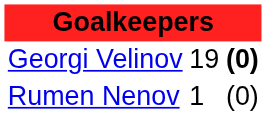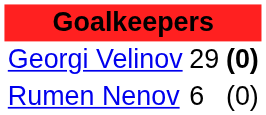Georgi Velinov | column 2: 19 -> 29
Rumen Nenov | column 2: 1 -> 6
